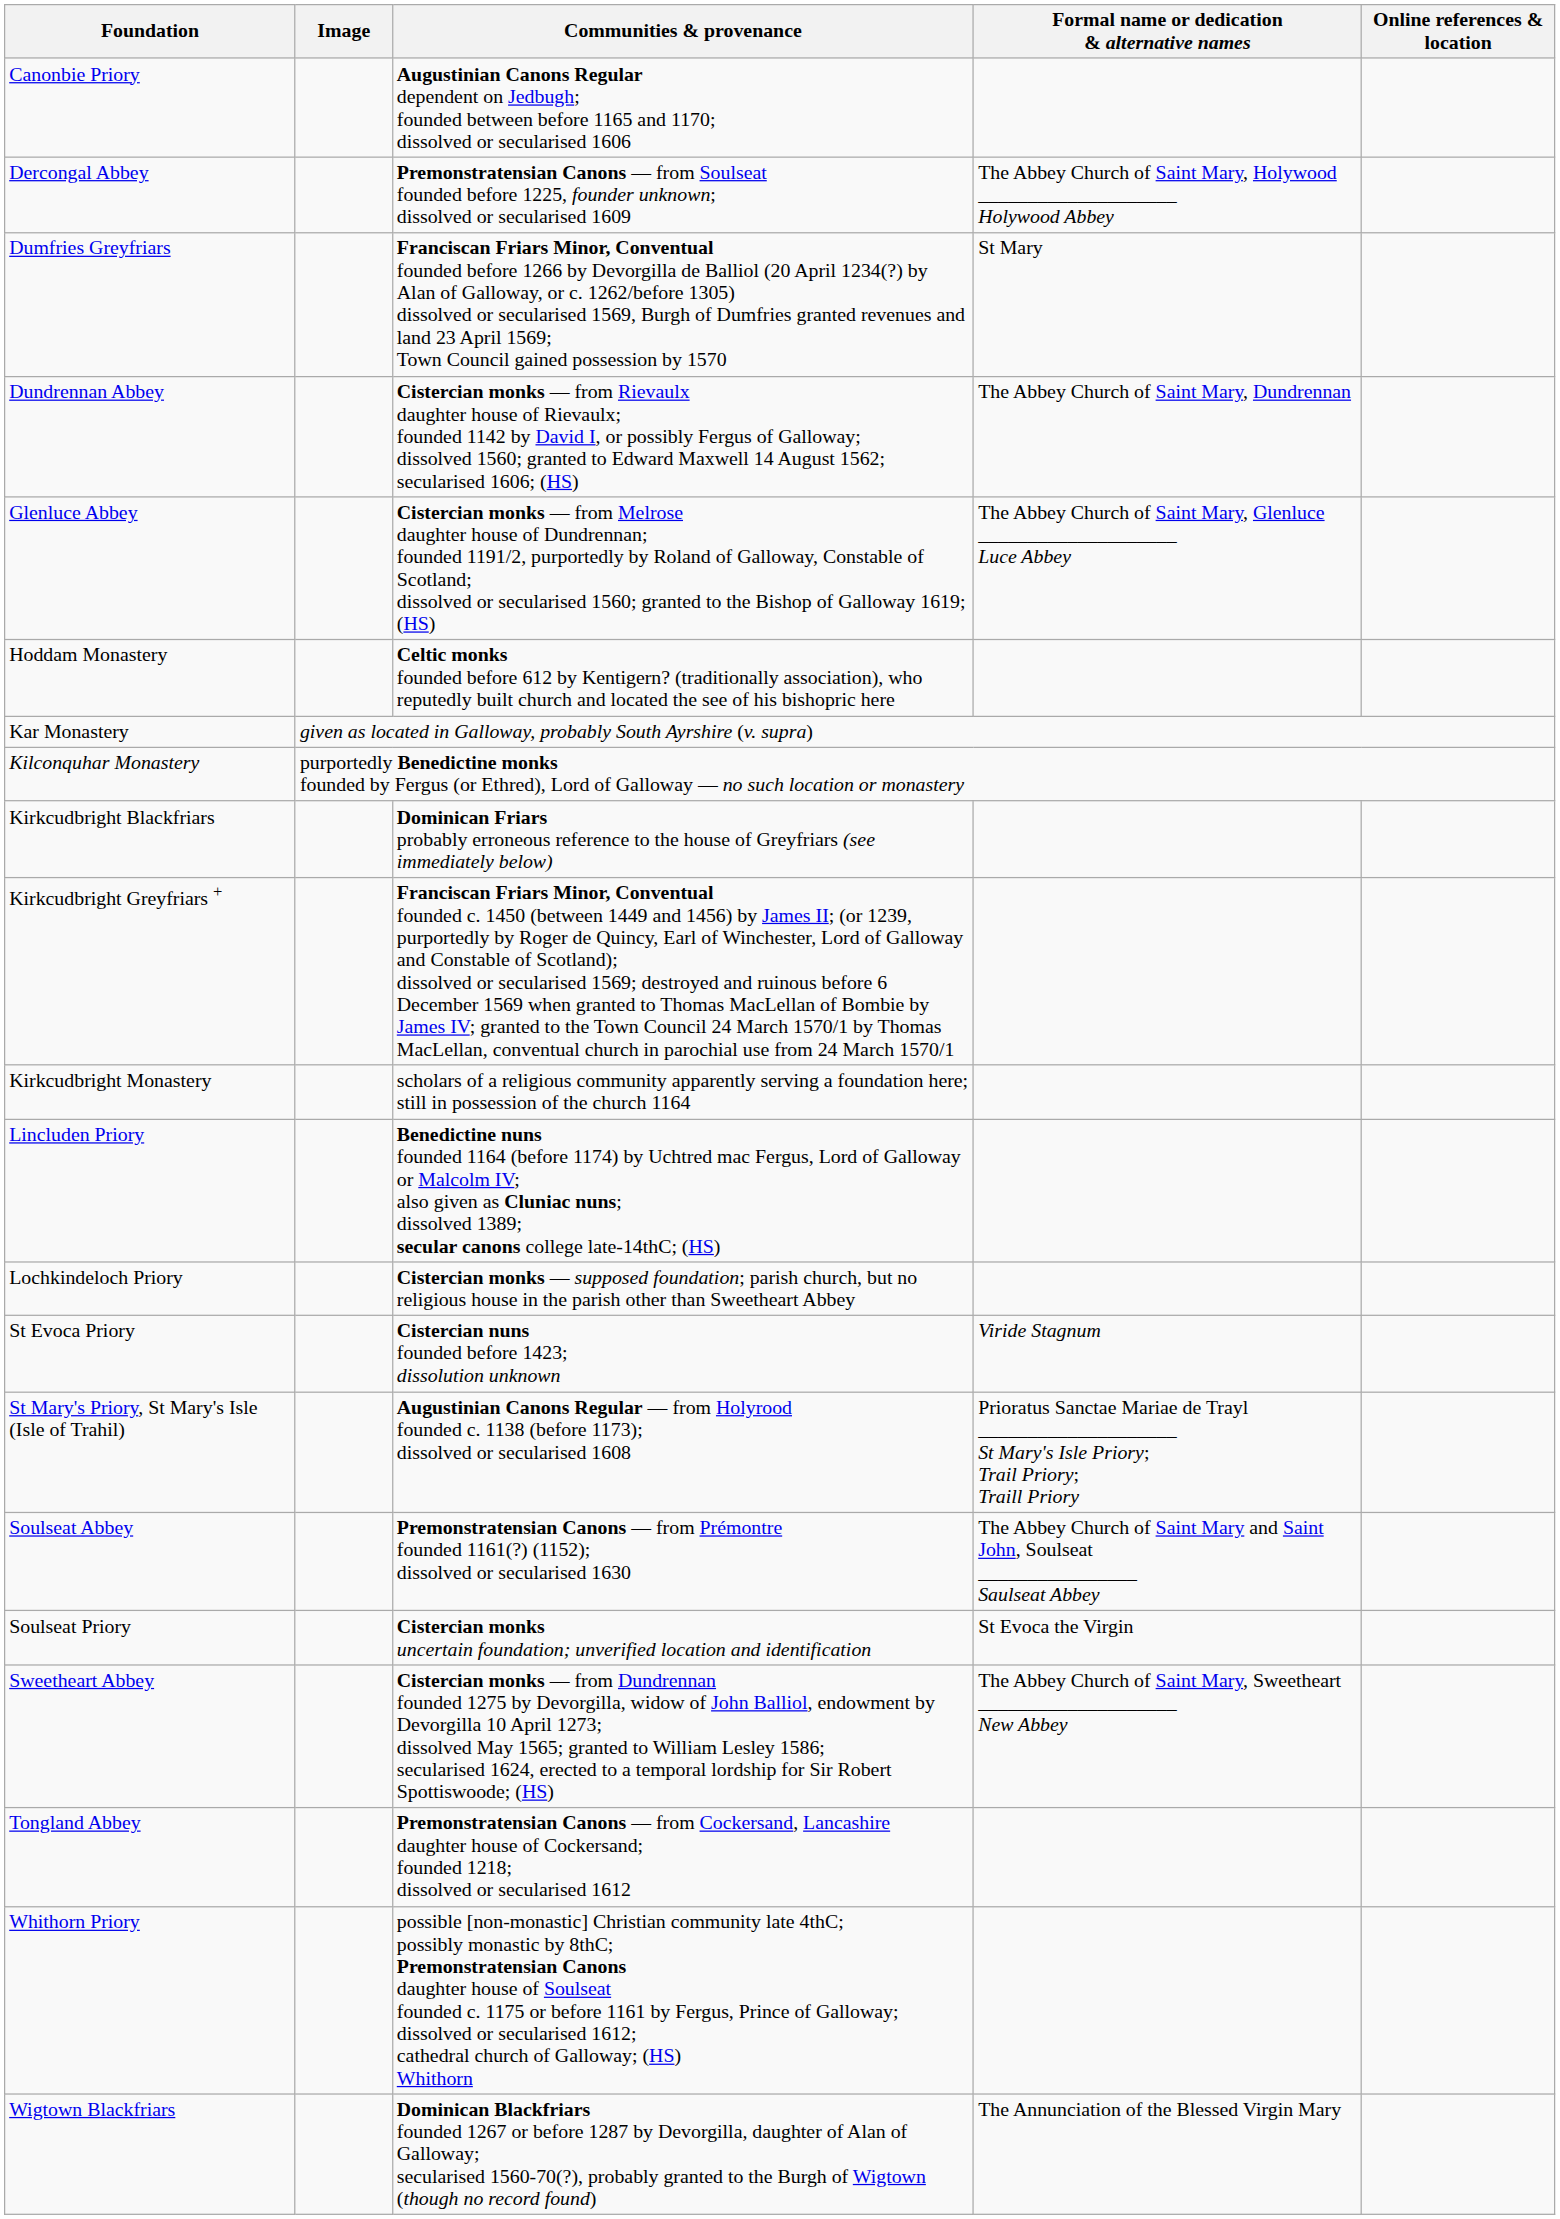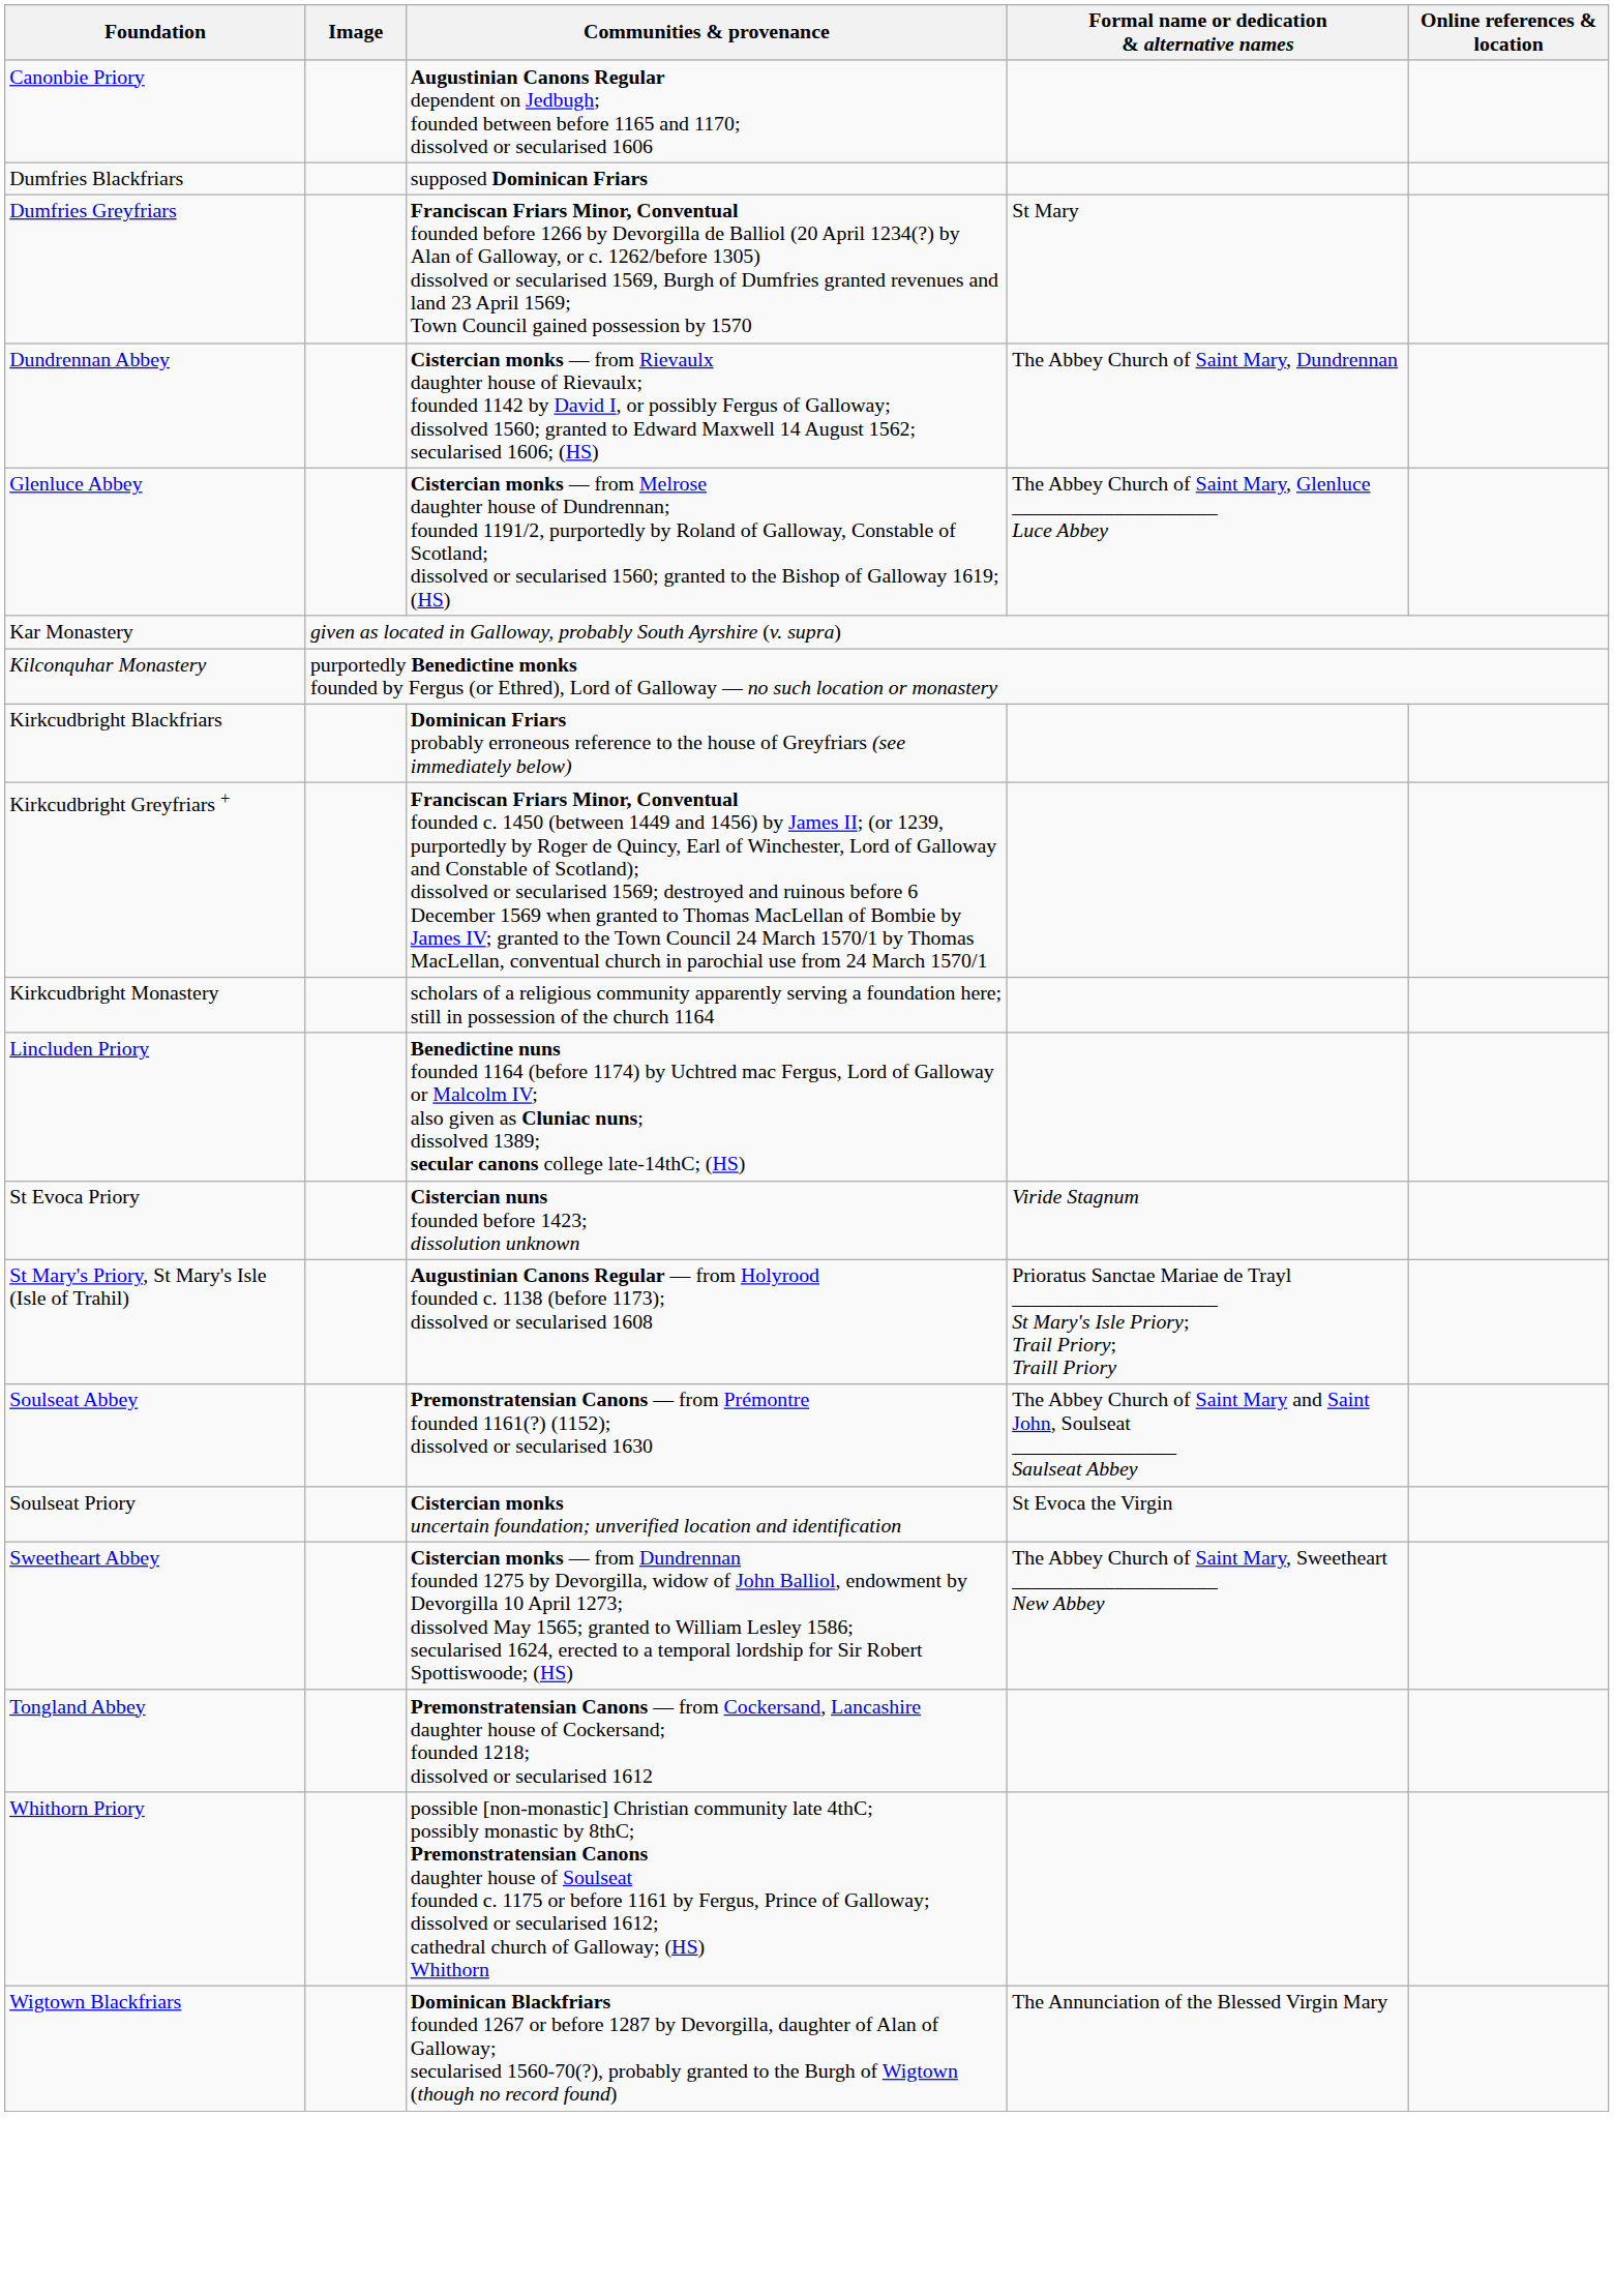- row: Dercongal Abbey | Premonstratensian Canons — from Soulseat founded before 1225, founder unknown; dissolved or secularised 1609 | The Abbey Church of Saint Mary, Holywood ____________________ Holywood Abbey
+ row: Dumfries Blackfriars | supposed Dominican Friars
- row: Hoddam Monastery | Celtic monks founded before 612 by Kentigern? (traditionally association), who reputedly built church and located the see of his bishopric here
- row: Lochkindeloch Priory | Cistercian monks — supposed foundation; parish church, but no religious house in the parish other than Sweetheart Abbey
